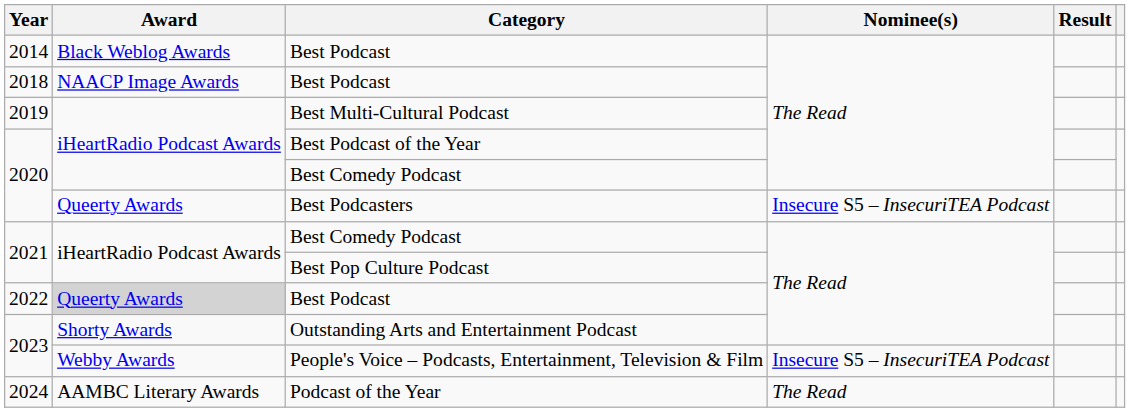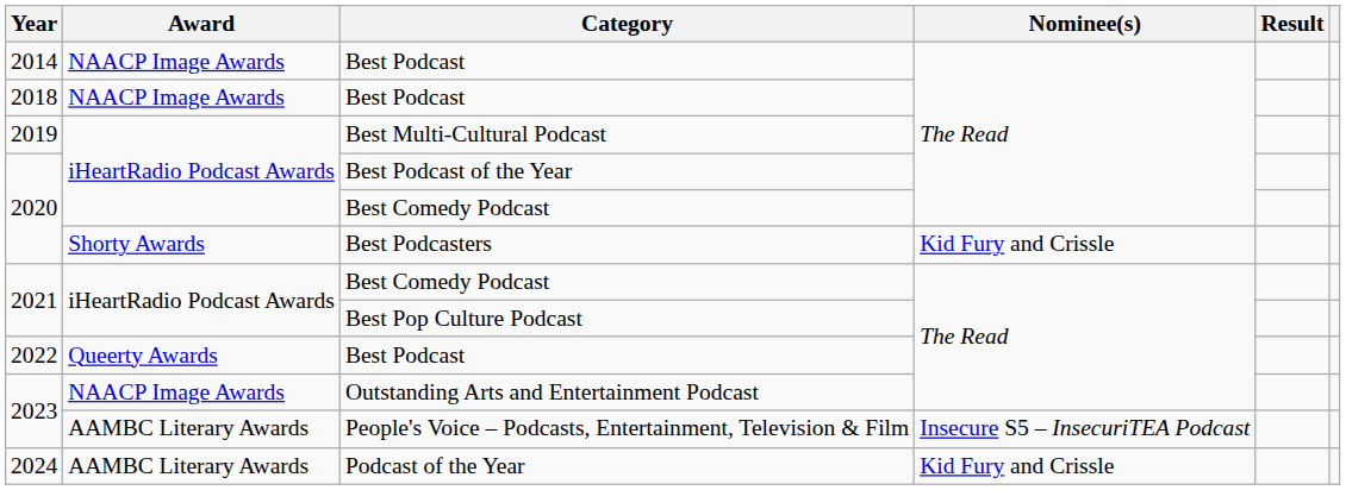2014 / Best Podcast | Award: Black Weblog Awards -> NAACP Image Awards
Best Podcasters | Award: Queerty Awards -> Shorty Awards
Best Podcasters | Nominee(s): Insecure S5 – InsecuriTEA Podcast -> Kid Fury and Crissle
2022 / Best Podcast | Award: lightgrey background -> no background
Outstanding Arts and Entertainment Podcast | Award: Shorty Awards -> NAACP Image Awards
People's Voice – Podcasts, Entertainment, Television & Film | Award: Webby Awards -> AAMBC Literary Awards
Podcast of the Year | Nominee(s): The Read -> Kid Fury and Crissle
